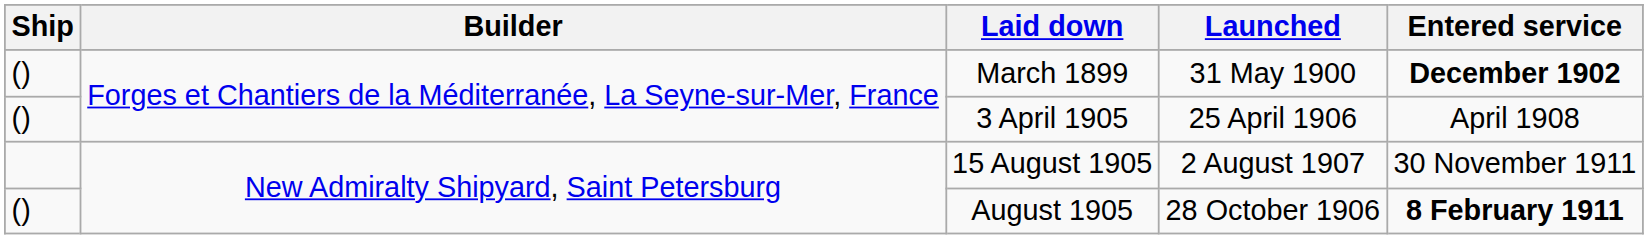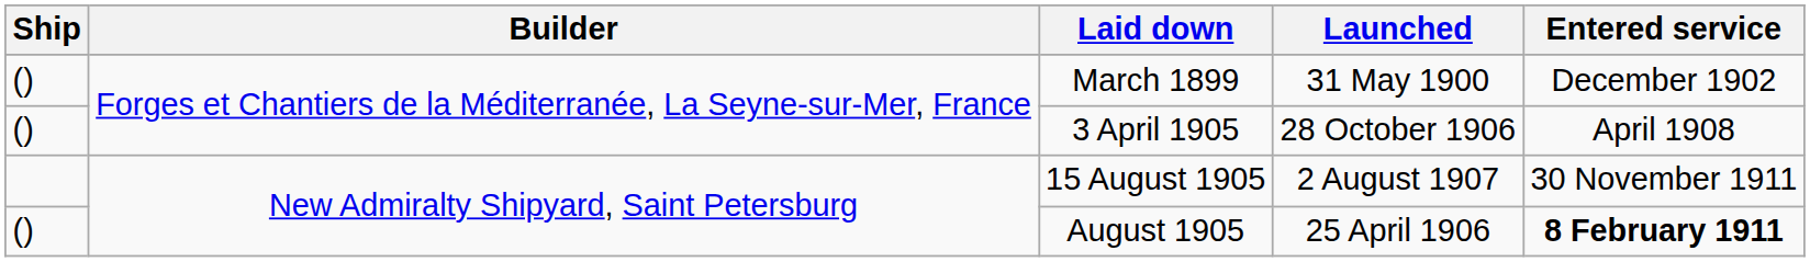March 1899 | Entered service: bold -> normal
3 April 1905 | Launched: 25 April 1906 -> 28 October 1906
August 1905 | Launched: 28 October 1906 -> 25 April 1906
